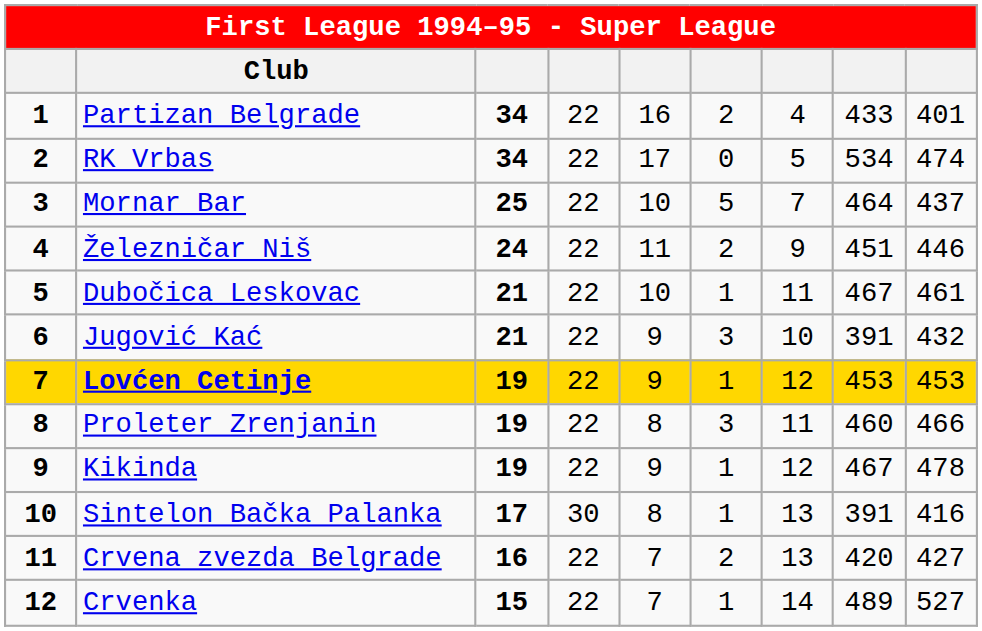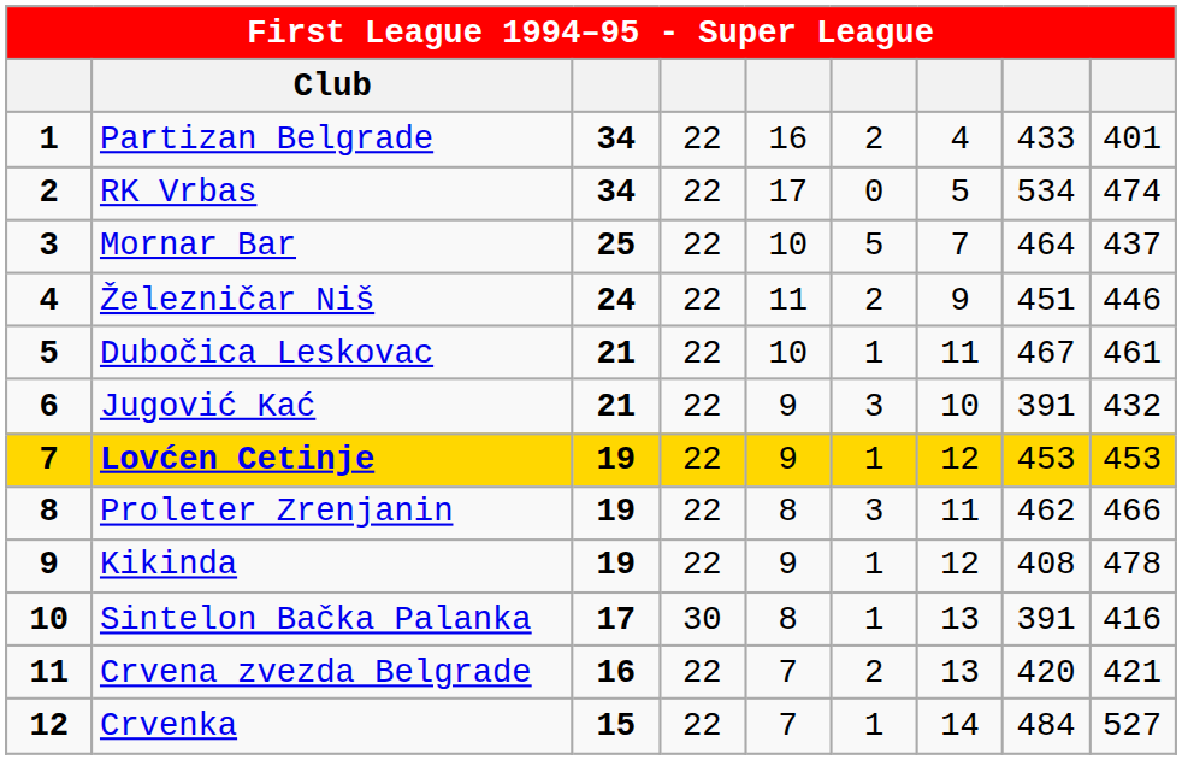Proleter Zrenjanin | column 8: 460 -> 462
Kikinda | column 8: 467 -> 408
Crvena zvezda Belgrade | column 9: 427 -> 421
Crvenka | column 8: 489 -> 484
